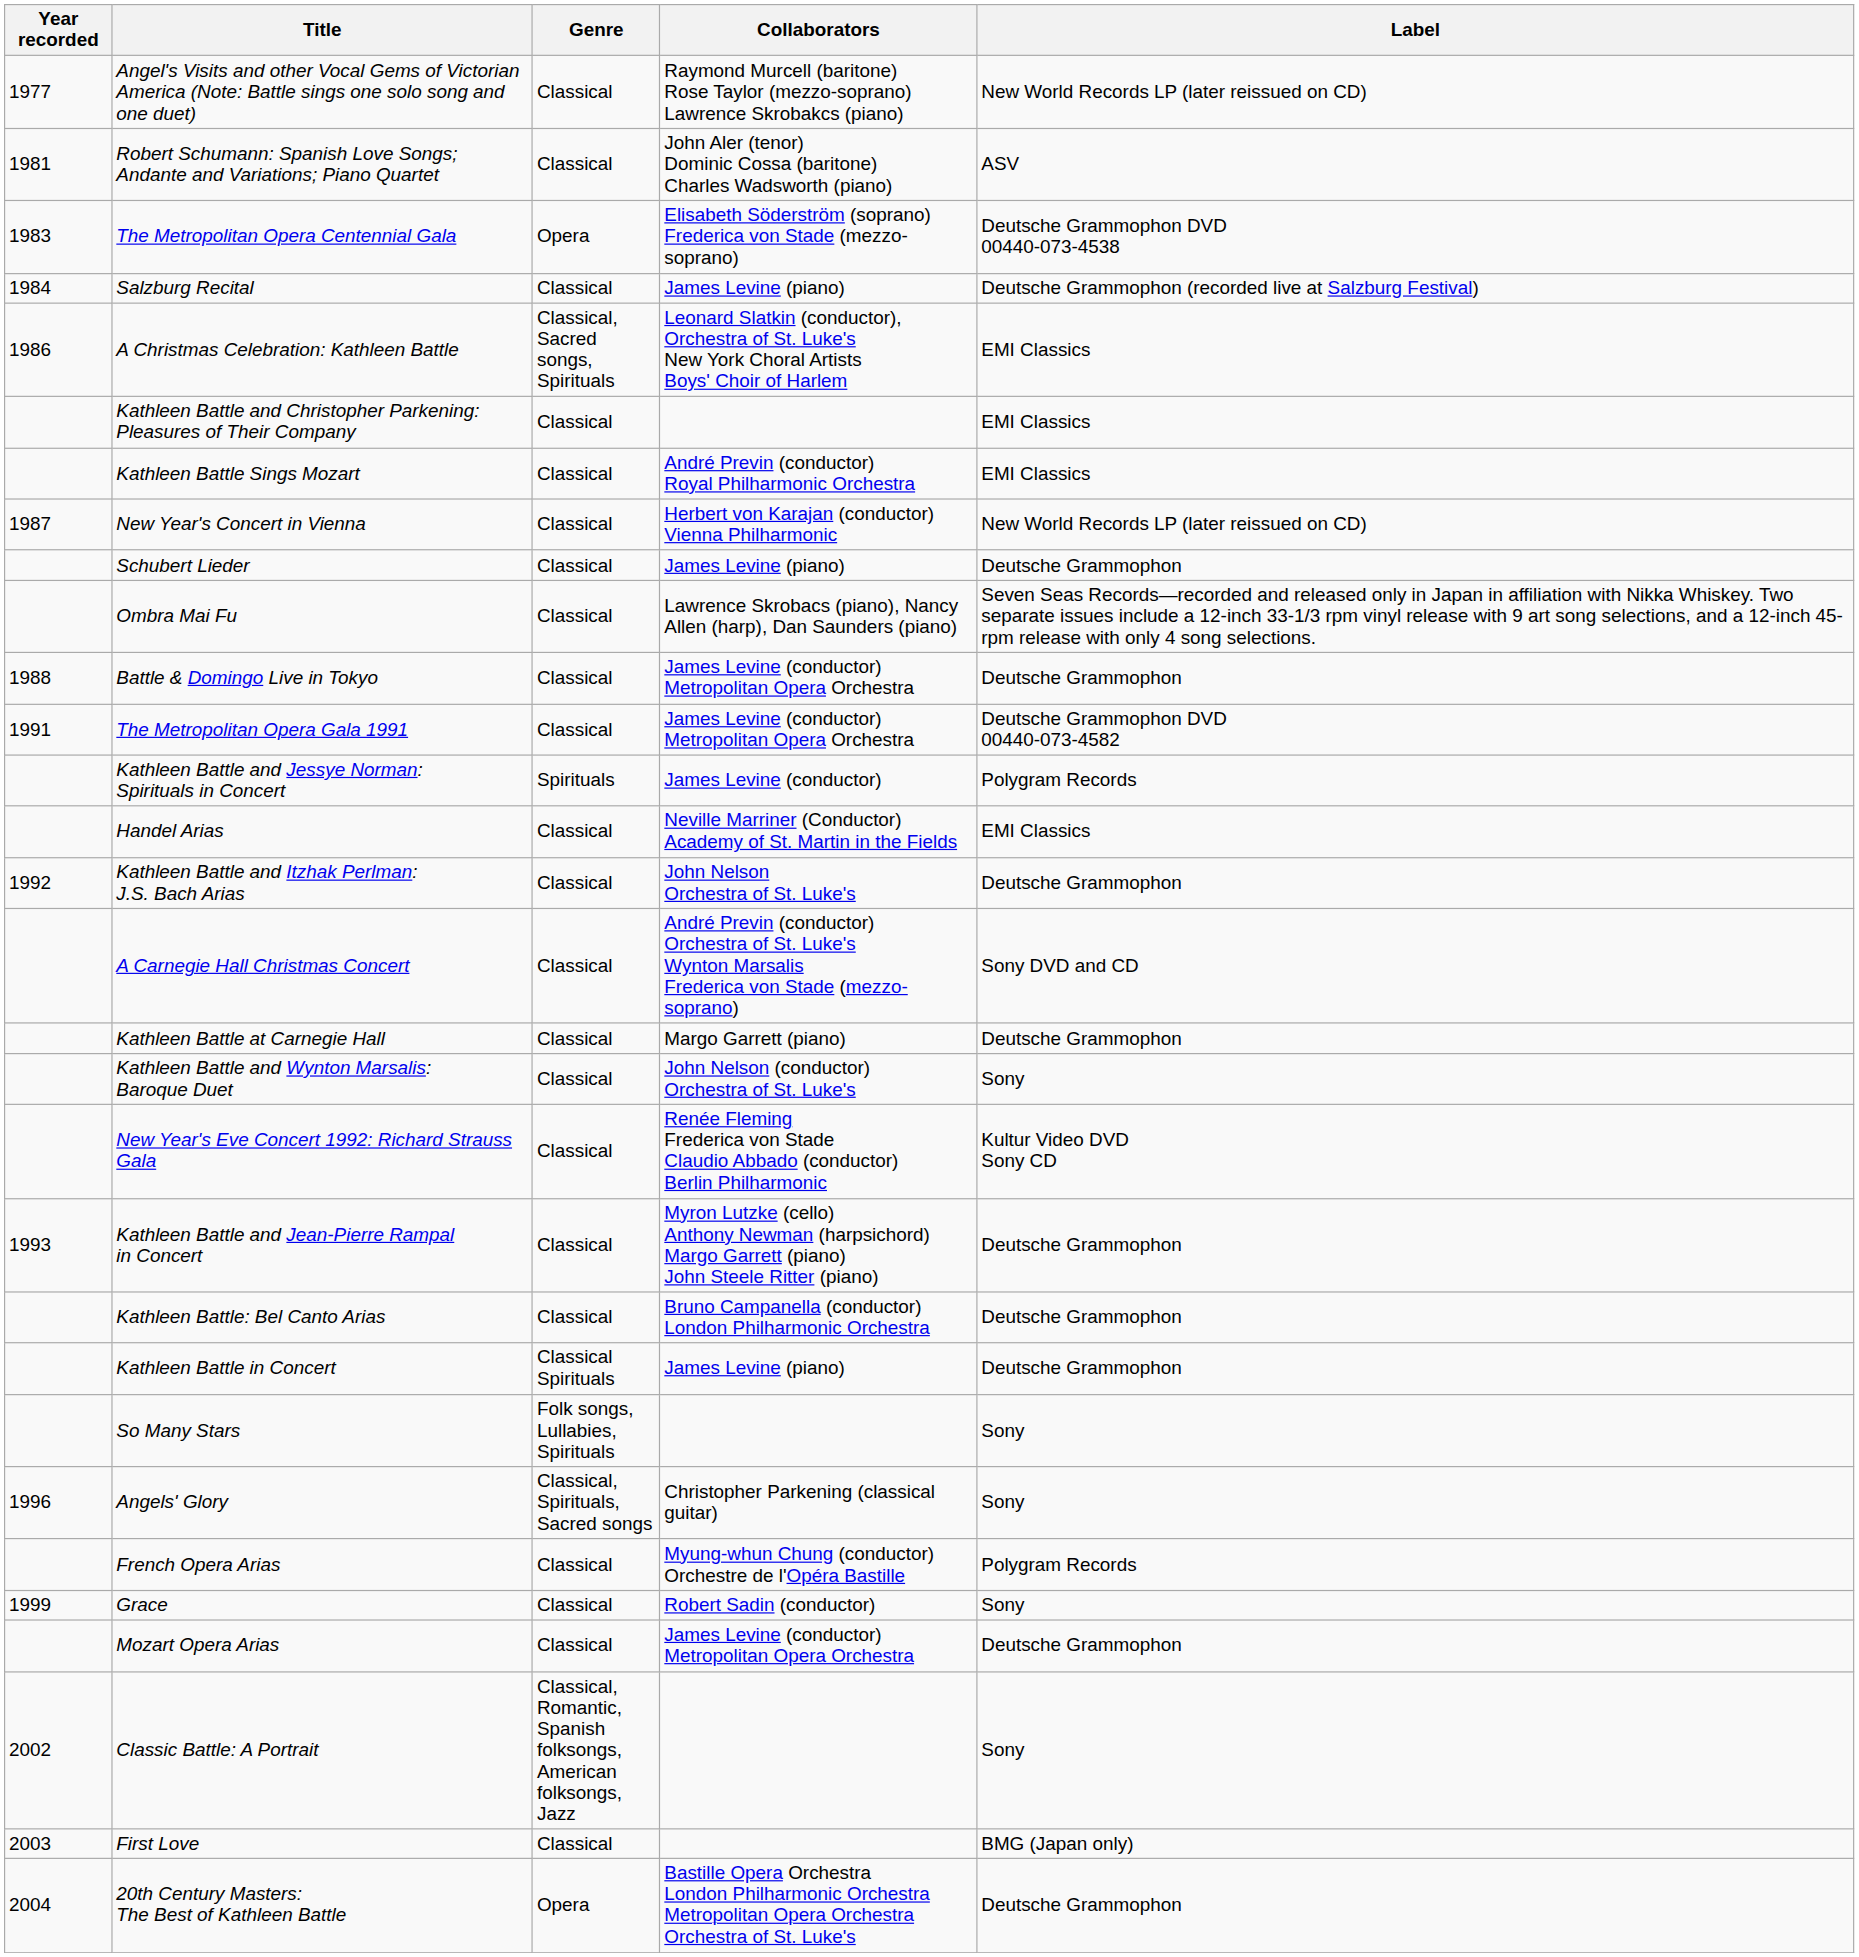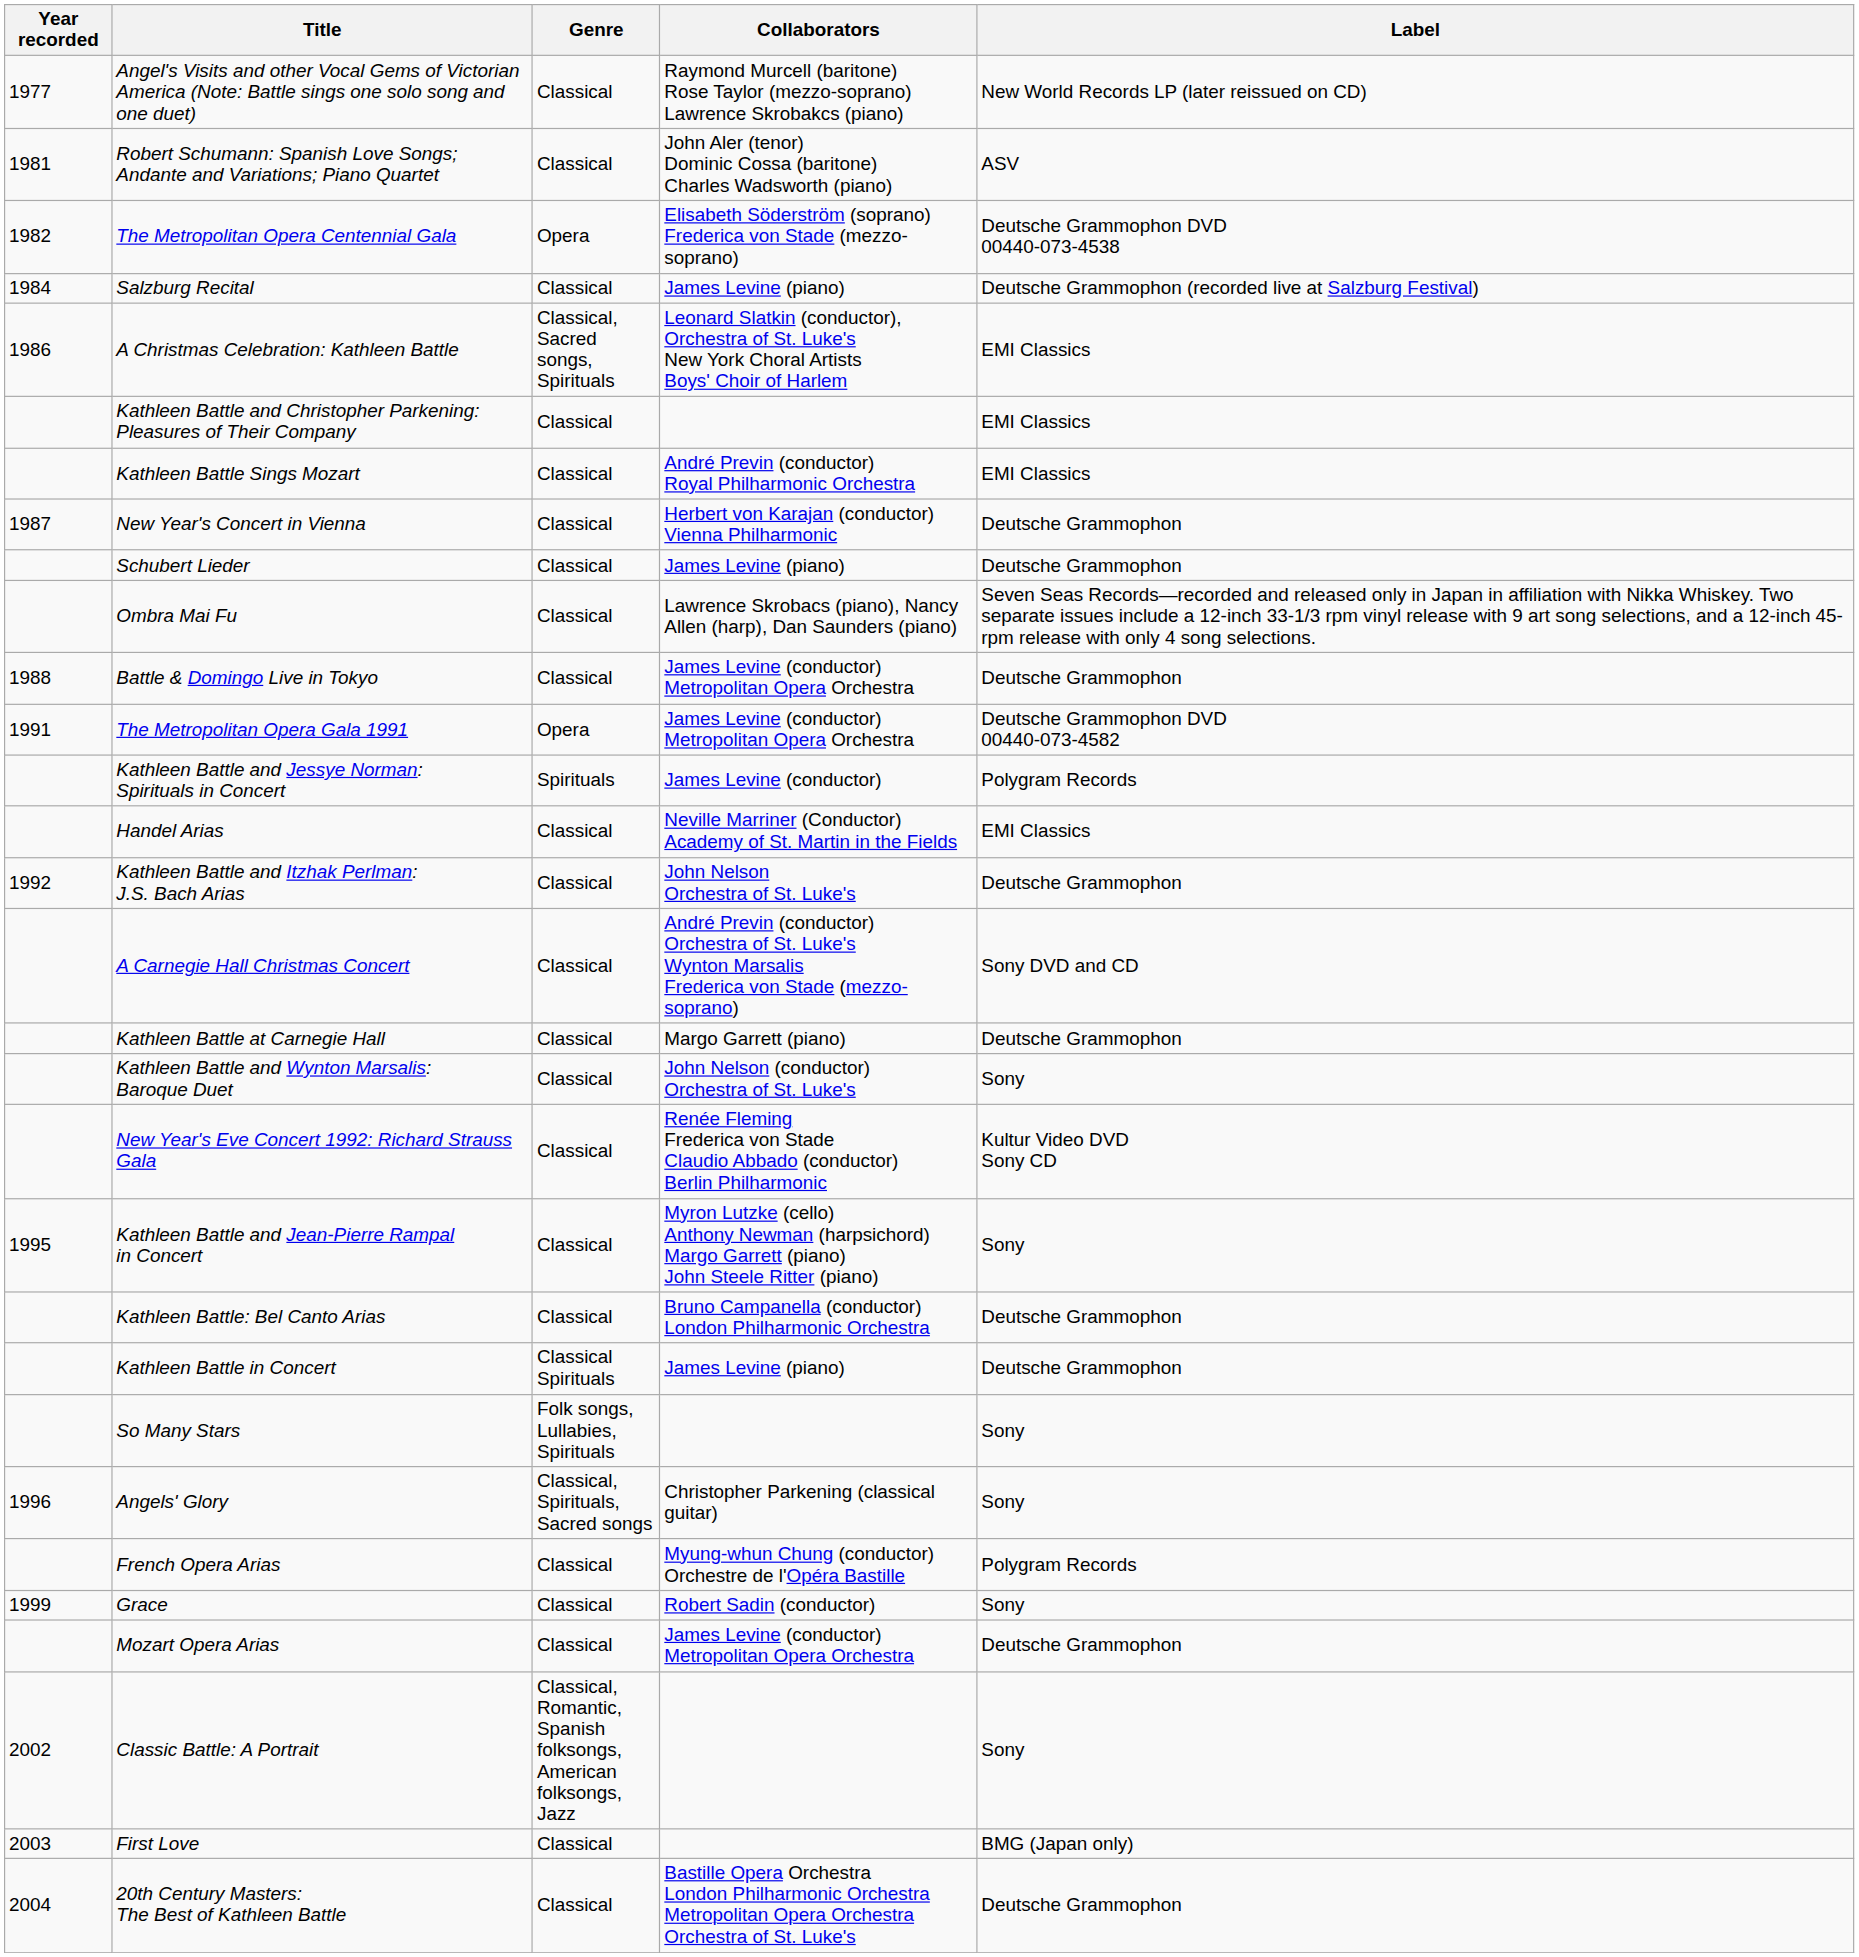The Metropolitan Opera Centennial Gala | Year recorded: 1983 -> 1982
New Year's Concert in Vienna | Label: New World Records LP (later reissued on CD) -> Deutsche Grammophon
The Metropolitan Opera Gala 1991 | Genre: Classical -> Opera
Kathleen Battle and Jean-Pierre Rampal in Concert | Year recorded: 1993 -> 1995
Kathleen Battle and Jean-Pierre Rampal in Concert | Label: Deutsche Grammophon -> Sony
20th Century Masters: The Best of Kathleen Battle | Genre: Opera -> Classical
